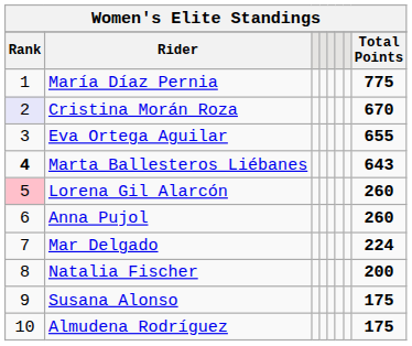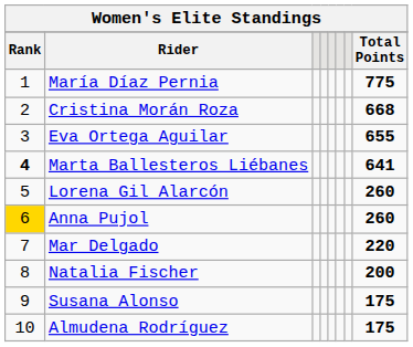Cristina Morán Roza | Rank: lavender background -> no background
Cristina Morán Roza | Total Points: 670 -> 668
Marta Ballesteros Liébanes | Total Points: 643 -> 641
Lorena Gil Alarcón | Rank: pink background -> no background
Anna Pujol | Rank: no background -> gold background
Mar Delgado | Total Points: 224 -> 220
